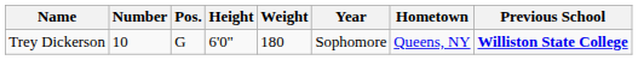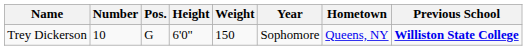Trey Dickerson | Weight: 180 -> 150
